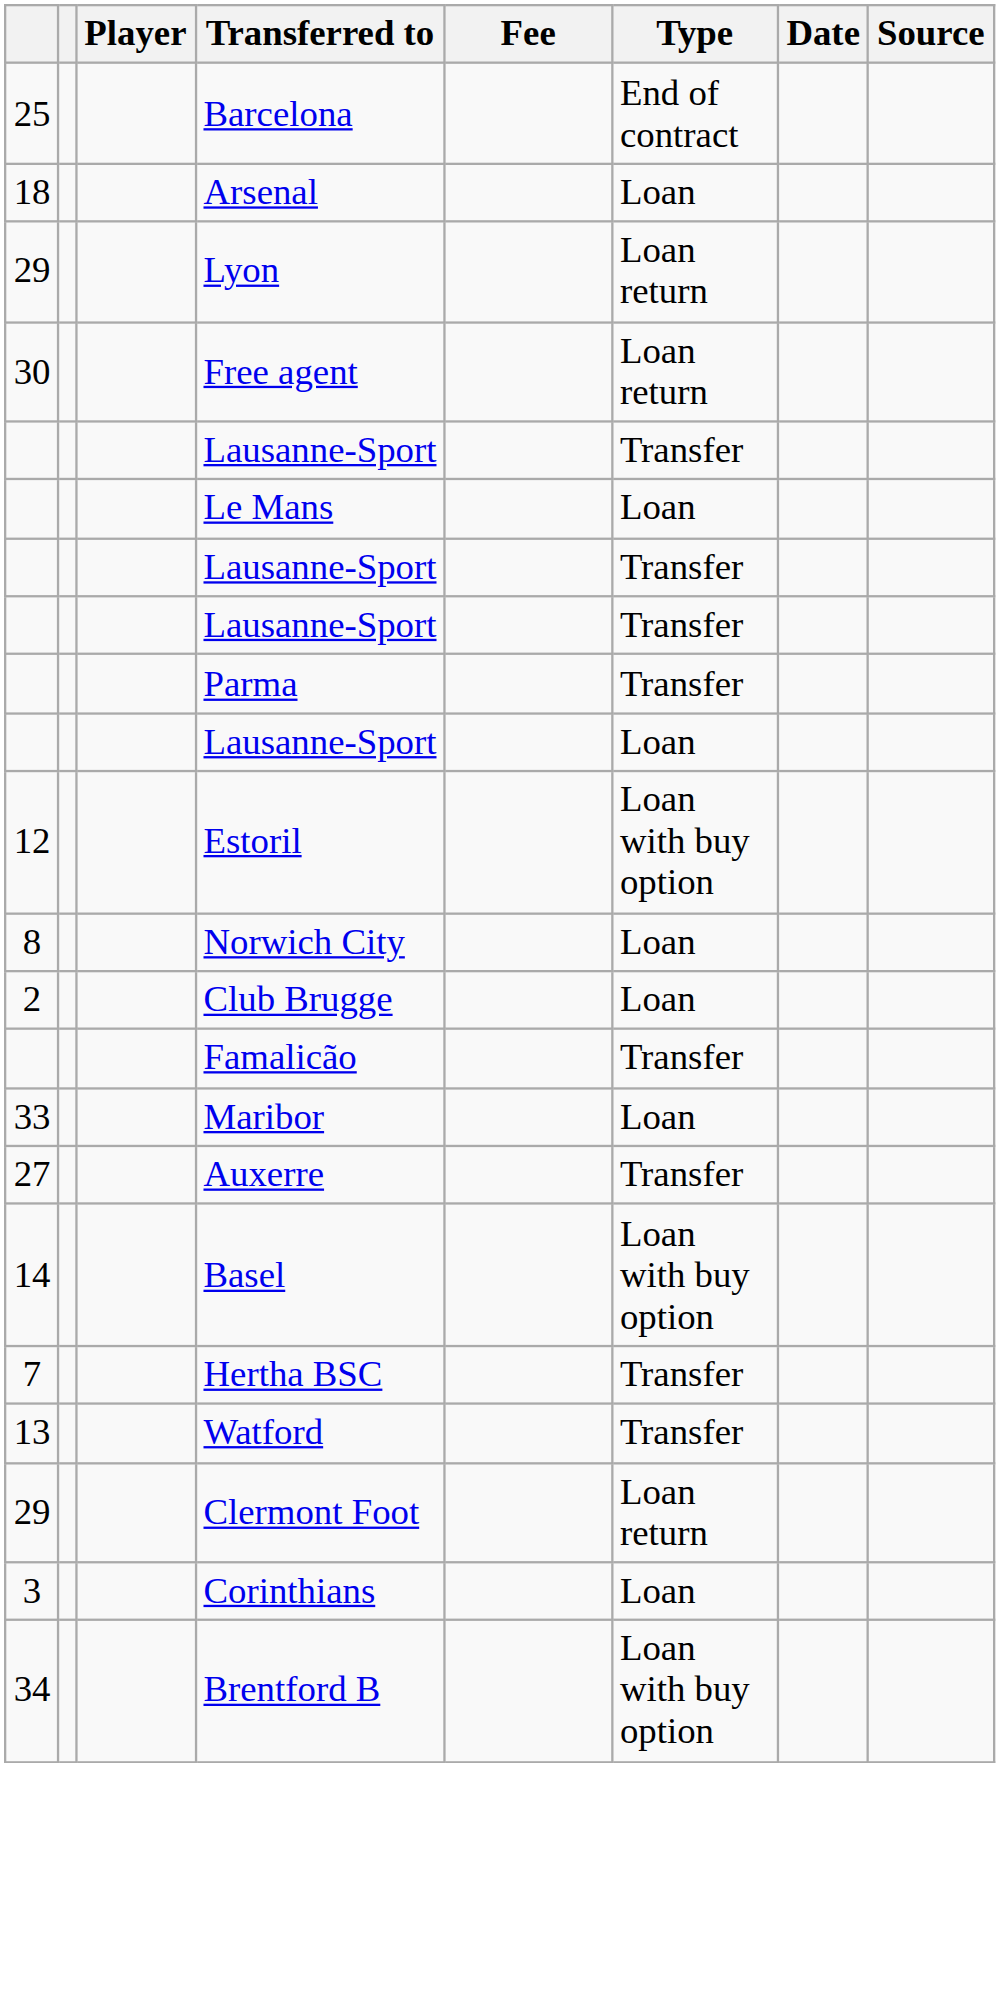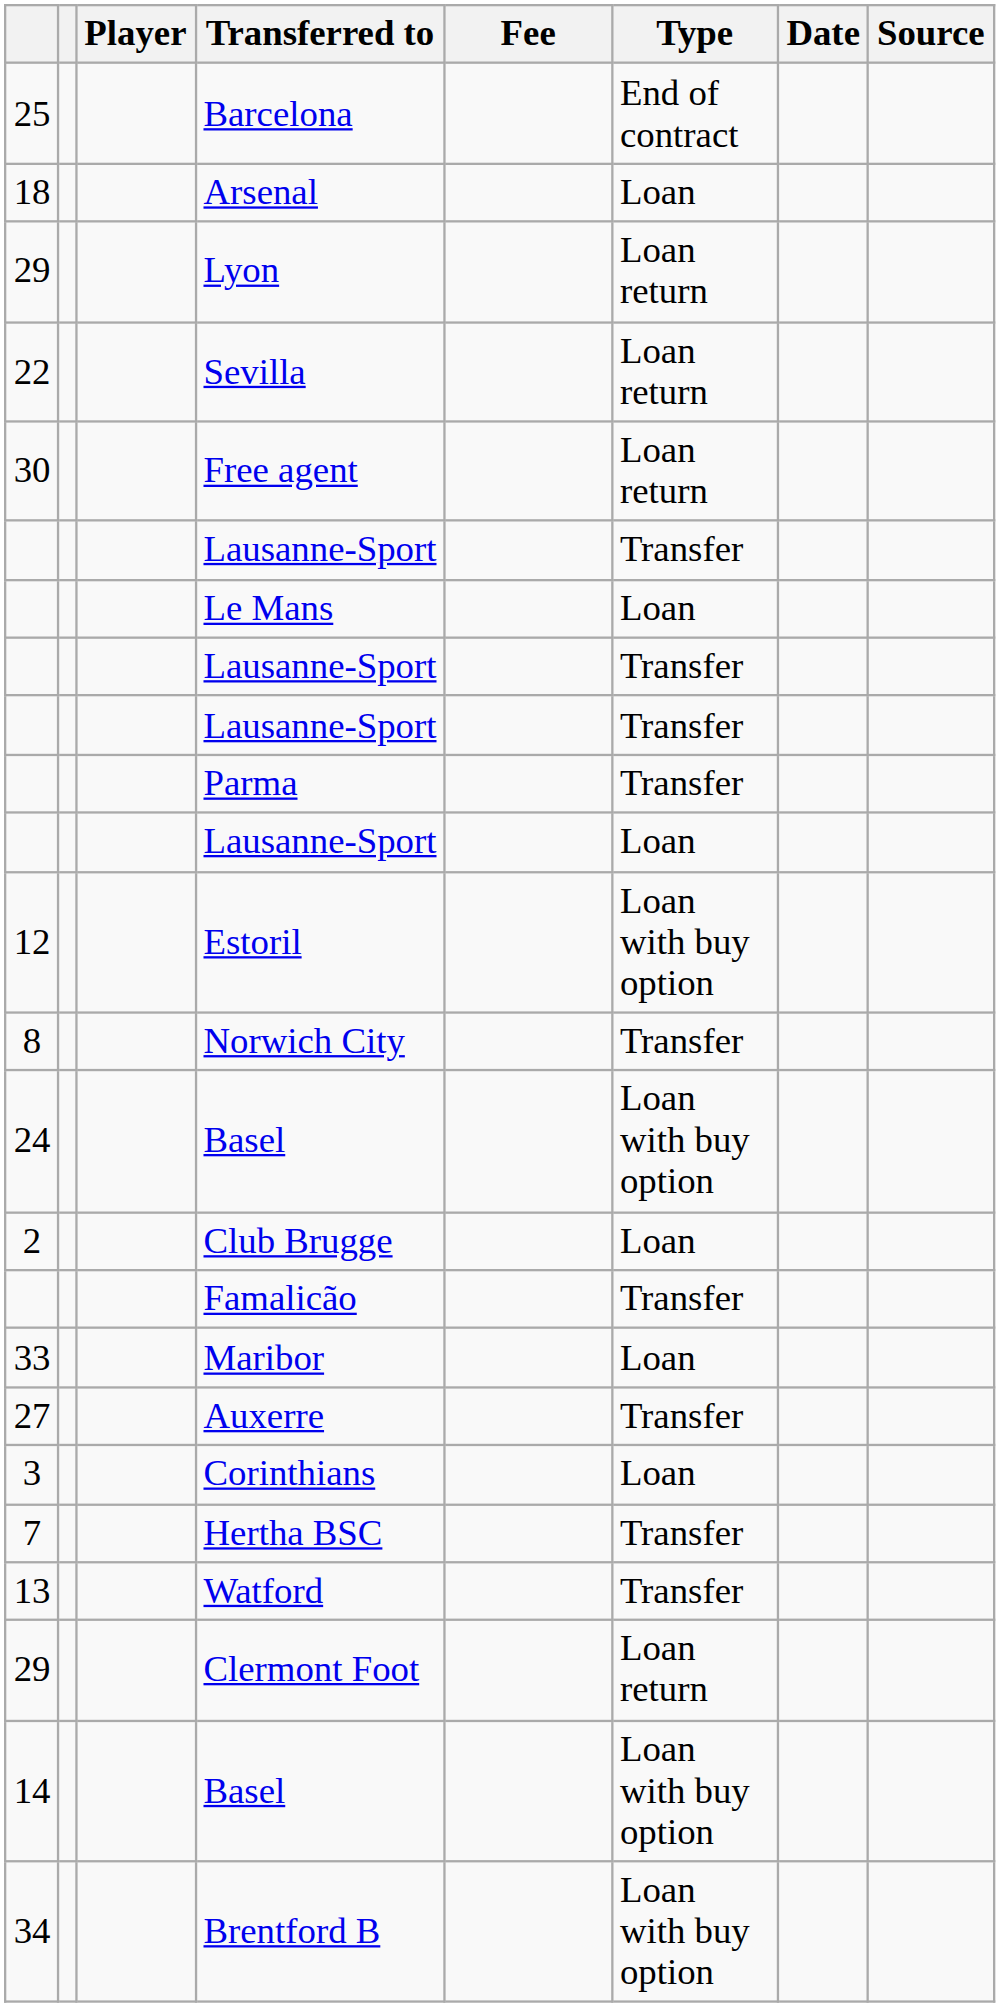+ row: 22 | Sevilla | Loan return
Norwich City | Type: Loan -> Transfer
+ row: 24 | Basel | Loan with buy option
rows swapped: 14 / Basel <-> Corinthians
